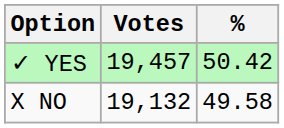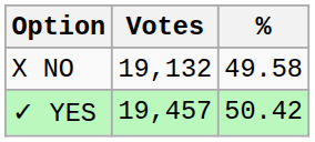rows swapped: ✓ YES <-> X NO
